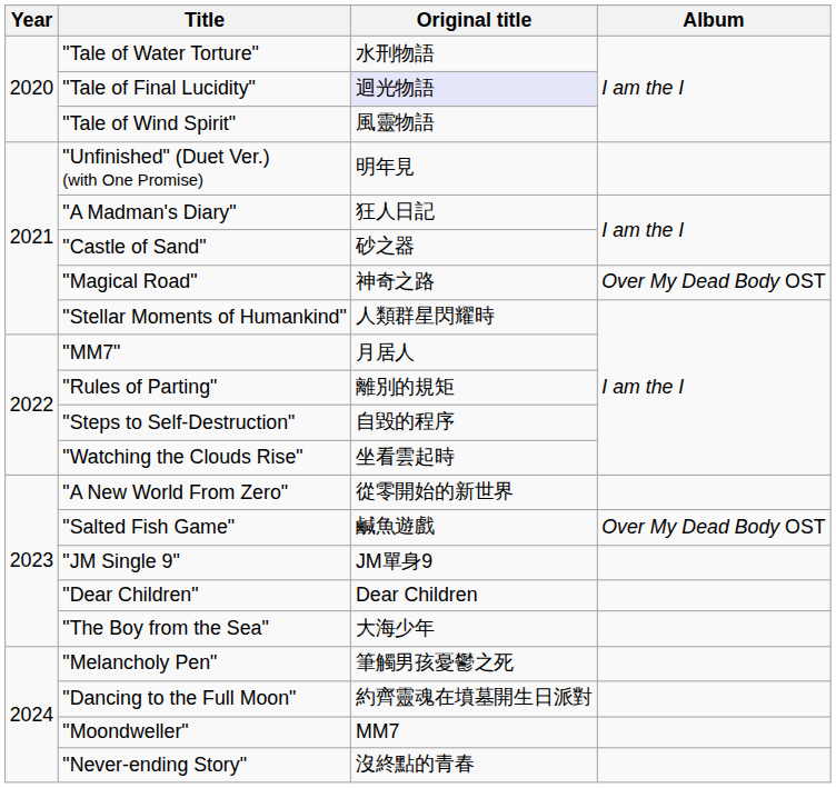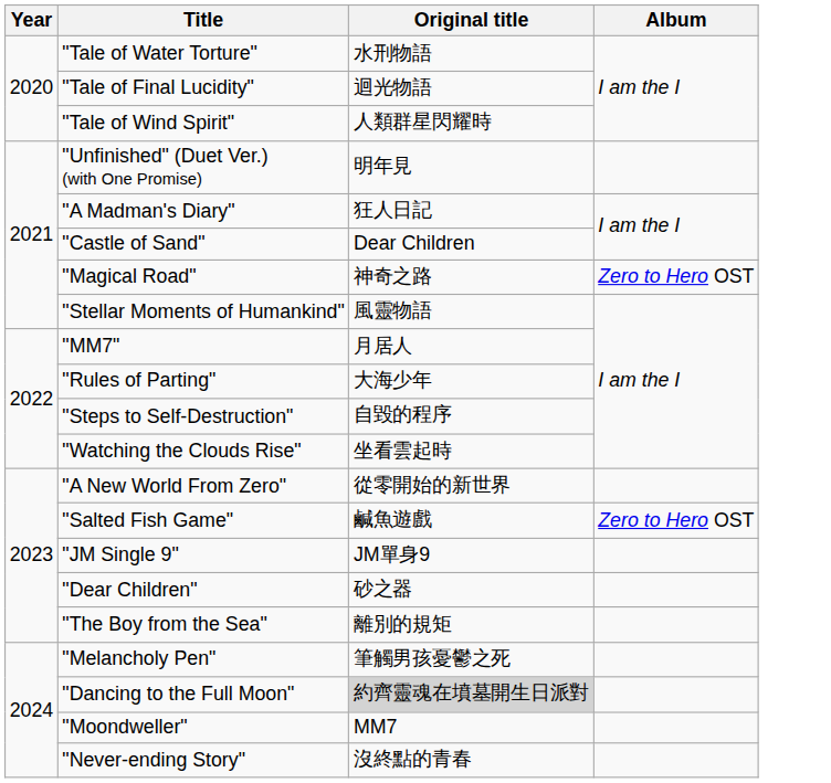"Tale of Final Lucidity" | Original title: lavender background -> no background
"Tale of Wind Spirit" | Original title: 風靈物語 -> 人類群星閃耀時
"Castle of Sand" | Original title: 砂之器 -> Dear Children
"Magical Road" | Album: Over My Dead Body OST -> Zero to Hero OST
"Stellar Moments of Humankind" | Original title: 人類群星閃耀時 -> 風靈物語
"Rules of Parting" | Original title: 離別的規矩 -> 大海少年
"Salted Fish Game" | Album: Over My Dead Body OST -> Zero to Hero OST
"Dear Children" | Original title: Dear Children -> 砂之器
"The Boy from the Sea" | Original title: 大海少年 -> 離別的規矩
"Dancing to the Full Moon" | Original title: no background -> lightgrey background
